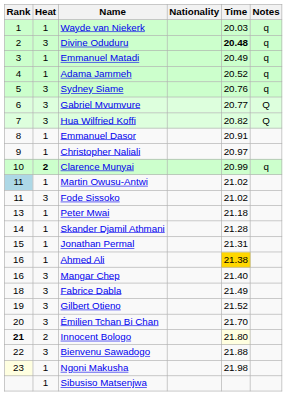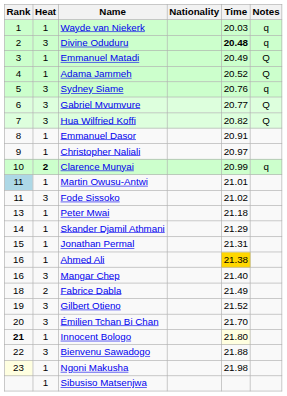Emmanuel Matadi | Notes: q -> Q
Adama Jammeh | Notes: q -> Q
Martin Owusu-Antwi | Time: 21.02 -> 21.01
Skander Djamil Athmani | Time: 21.28 -> 21.29
Fabrice Dabla | Heat: 3 -> 2
Innocent Bologo | Heat: 2 -> 1
